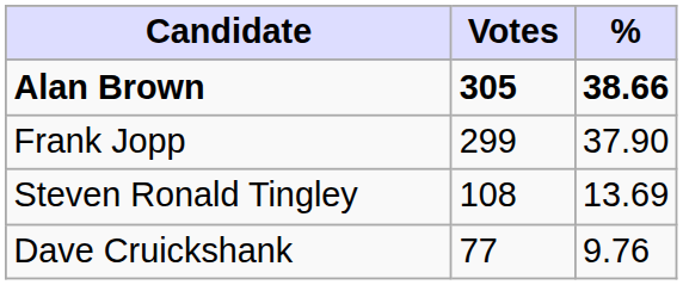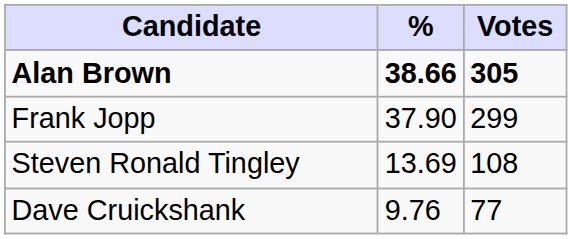columns swapped: Votes <-> %
